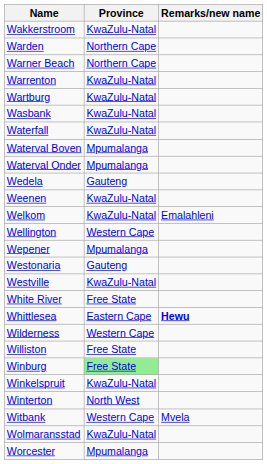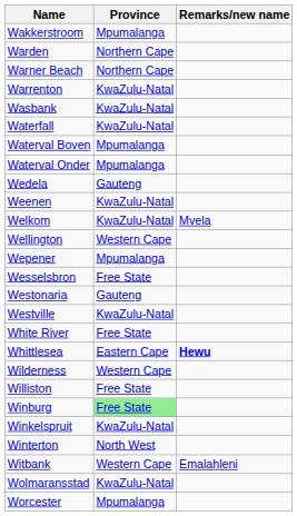Wakkerstroom | Province: KwaZulu-Natal -> Mpumalanga
- row: Wartburg | KwaZulu-Natal
Welkom | Remarks/new name: Emalahleni -> Mvela
+ row: Wesselsbron | Free State
Witbank | Remarks/new name: Mvela -> Emalahleni
